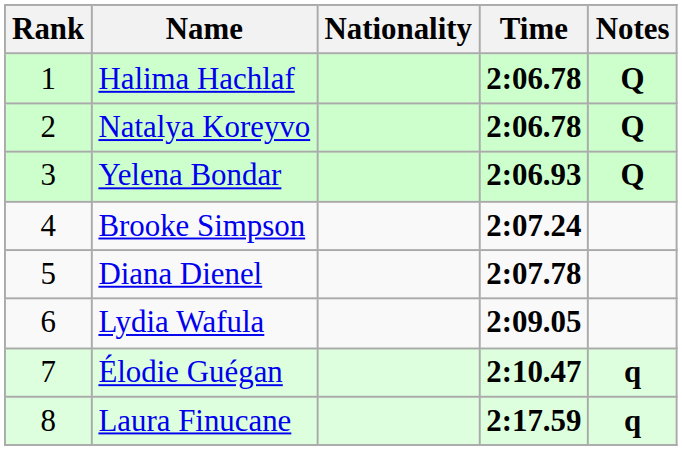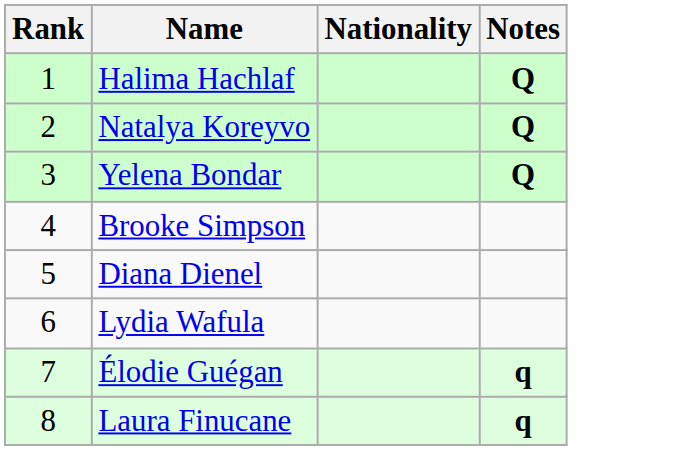- column: Time | 2:06.78 | 2:06.78 | 2:06.93 | 2:07.24 | 2:07.78 | 2:09.05 | 2:10.47 | 2:17.59
